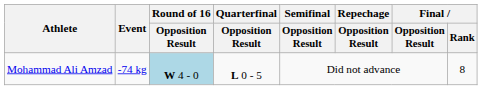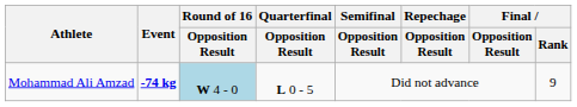Mohammad Ali Amzad | Event: normal -> bold
Mohammad Ali Amzad | Final / Rank: 8 -> 9
